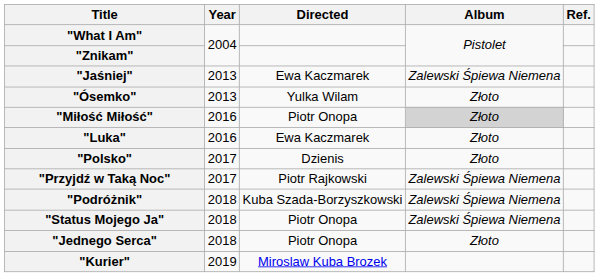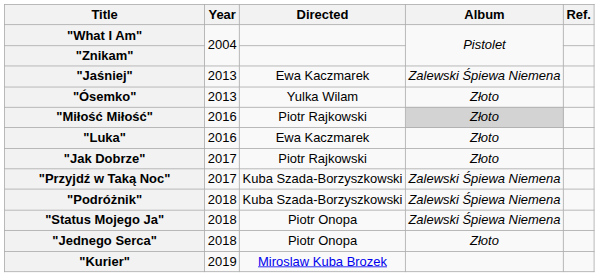"Miłość Miłość" | Directed: Piotr Onopa -> Piotr Rajkowski
- row: "Polsko" | 2017 | Dzienis | Złoto
+ row: "Jak Dobrze" | 2017 | Piotr Rajkowski | Złoto
"Przyjdź w Taką Noc" | Directed: Piotr Rajkowski -> Kuba Szada-Borzyszkowski
